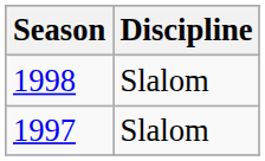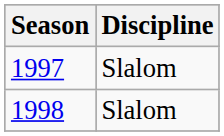rows swapped: 1997 <-> 1998
